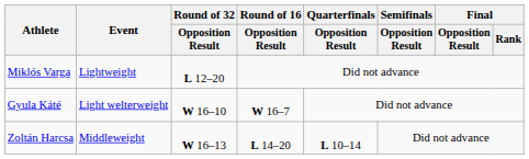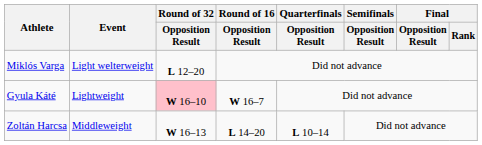Miklós Varga | Event: Lightweight -> Light welterweight
Gyula Káté | Event: Light welterweight -> Lightweight
Gyula Káté | Round of 32 / Opposition Result: no background -> pink background
